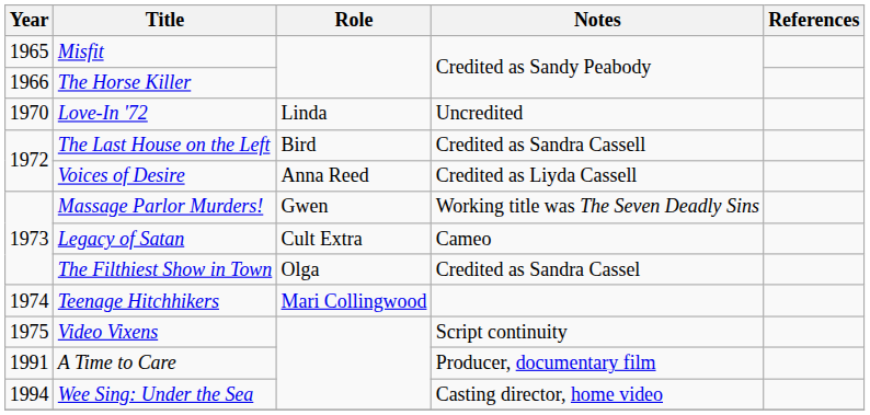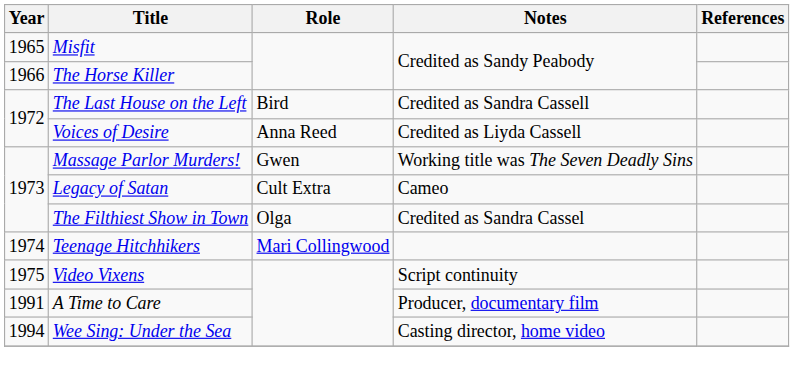- row: 1970 | Love-In '72 | Linda | Uncredited
